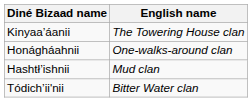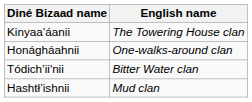rows swapped: Tódich’ii'nii <-> Hashtł’ishnii
